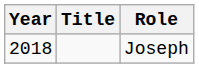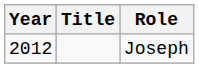Joseph | Year: 2018 -> 2012
